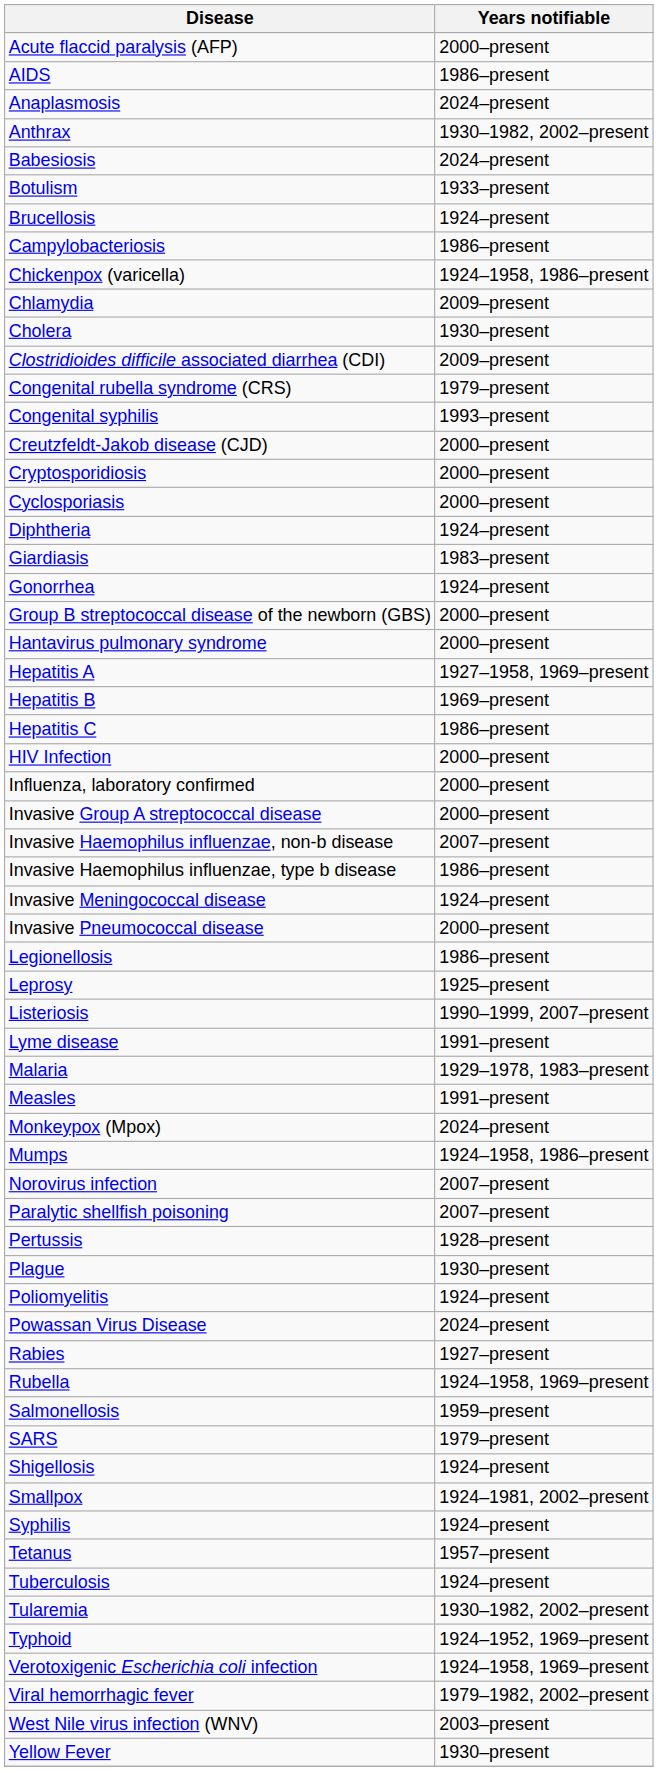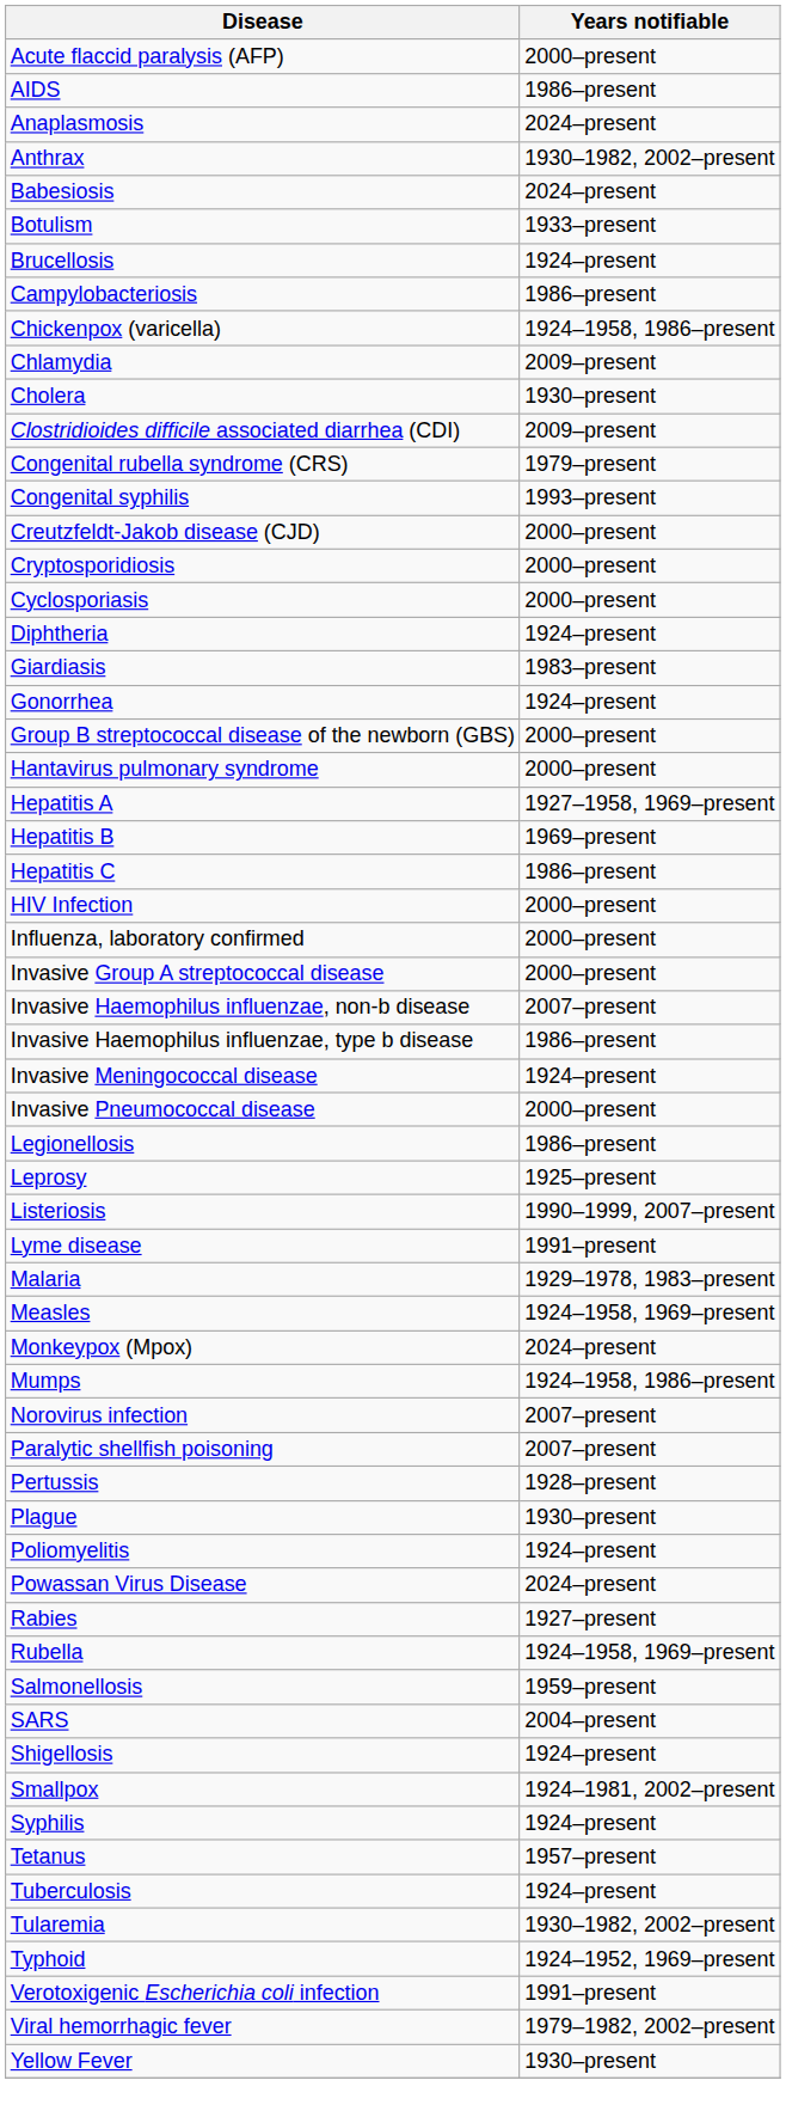Measles | Years notifiable: 1991–present -> 1924–1958, 1969–present
SARS | Years notifiable: 1979–present -> 2004–present
Verotoxigenic Escherichia coli infection | Years notifiable: 1924–1958, 1969–present -> 1991–present
- row: West Nile virus infection (WNV) | 2003–present
